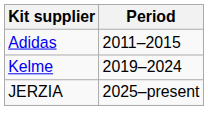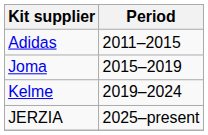+ row: Joma | 2015–2019
